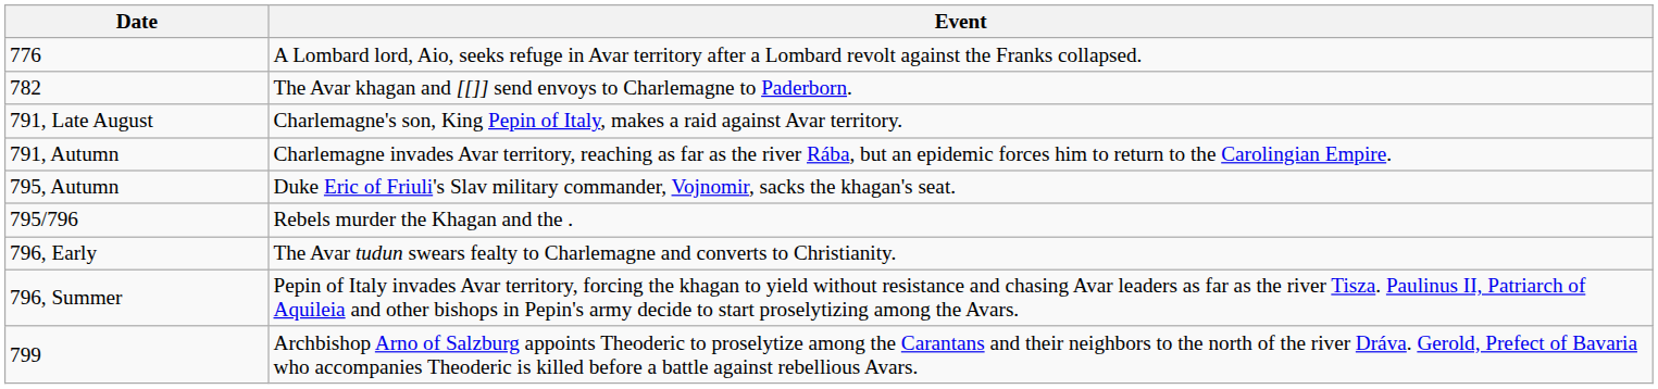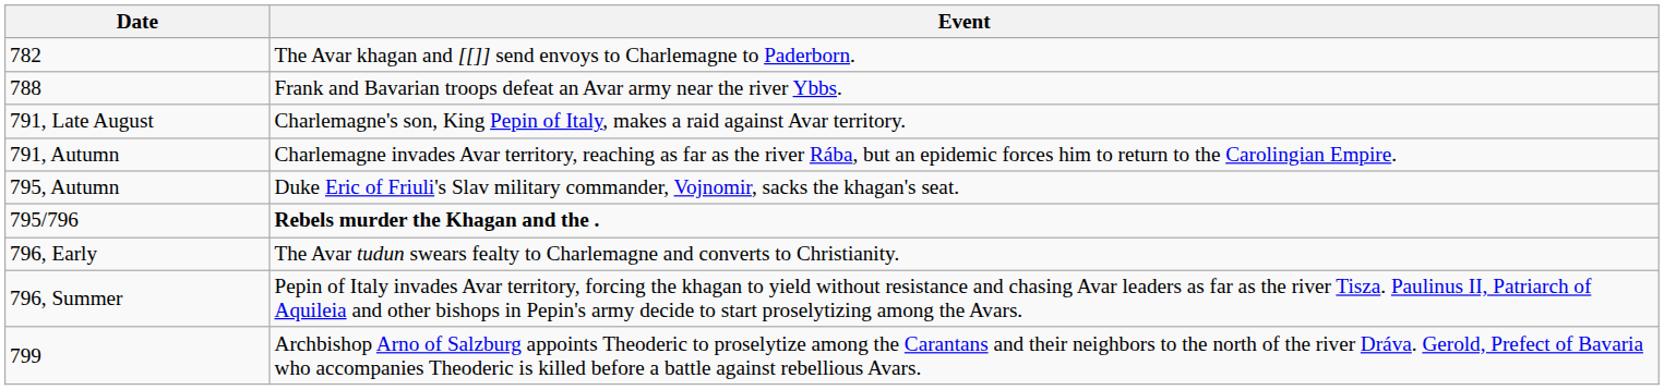- row: 776 | A Lombard lord, Aio, seeks refuge in Avar territory after a Lombard revolt against the Franks collapsed.
+ row: 788 | Frank and Bavarian troops defeat an Avar army near the river Ybbs.
795/796 | Event: normal -> bold
